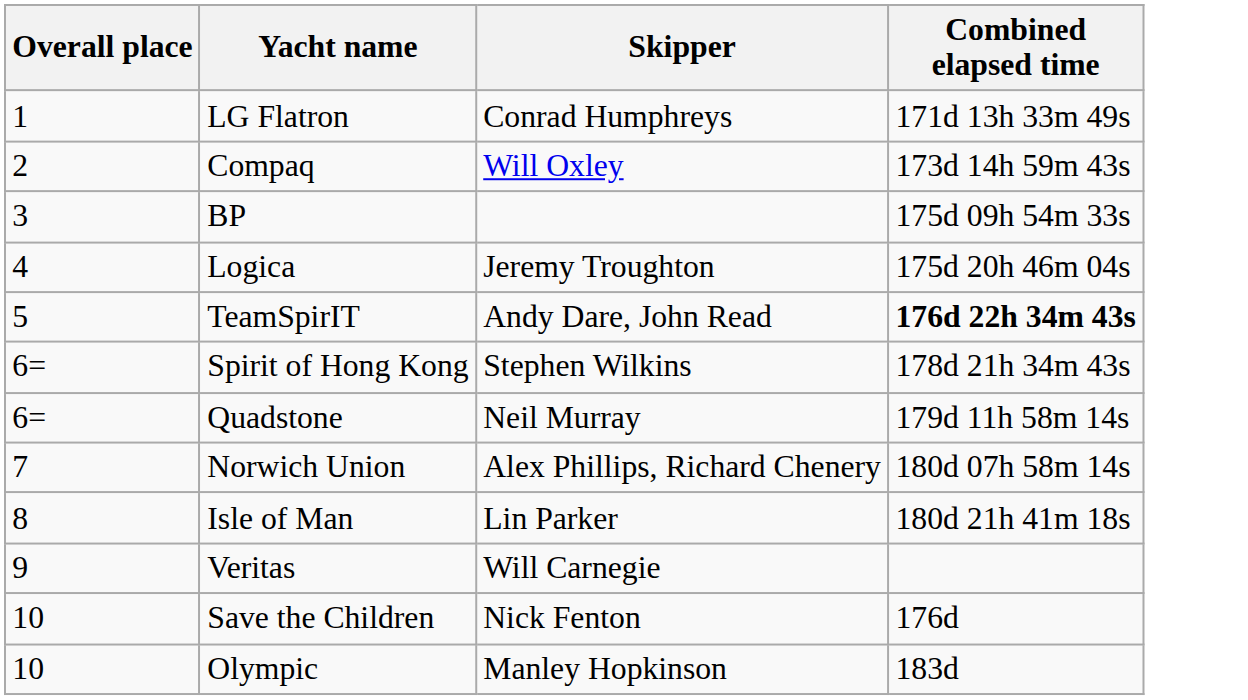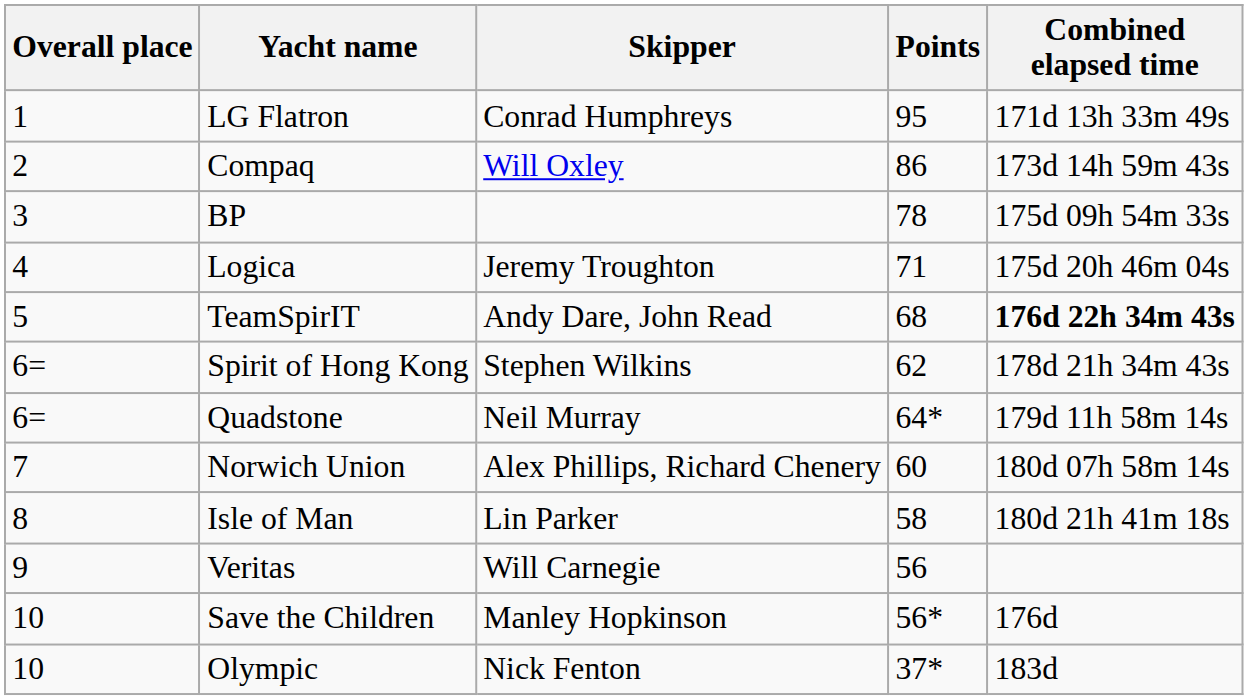+ column: Points | 95 | 86 | 78 | 71 | 68 | 62 | 64* | 60 | 58 | 56 | 56* | 37*
Save the Children | Skipper: Nick Fenton -> Manley Hopkinson
Olympic | Skipper: Manley Hopkinson -> Nick Fenton
